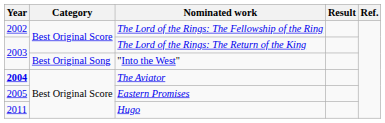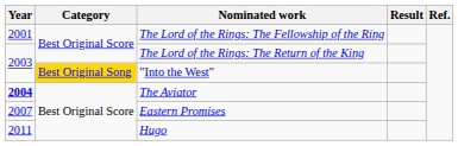The Lord of the Rings: The Fellowship of the Ring | Year: 2002 -> 2001
"Into the West" | Category: no background -> gold background
Eastern Promises | Year: 2005 -> 2007
